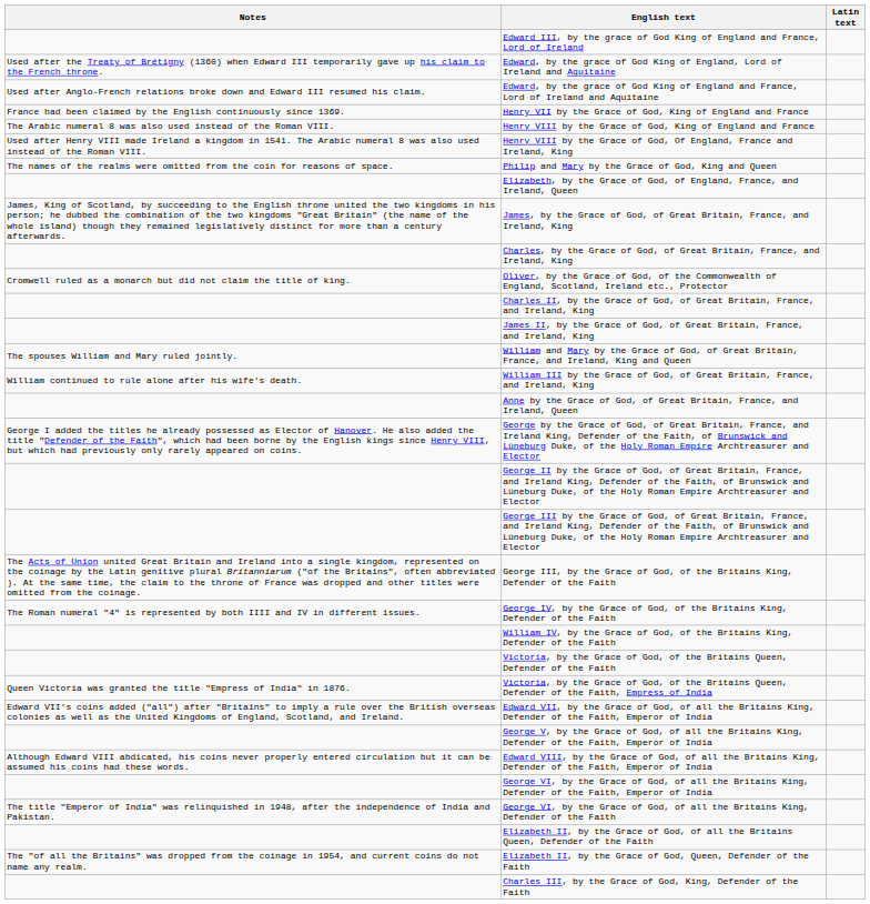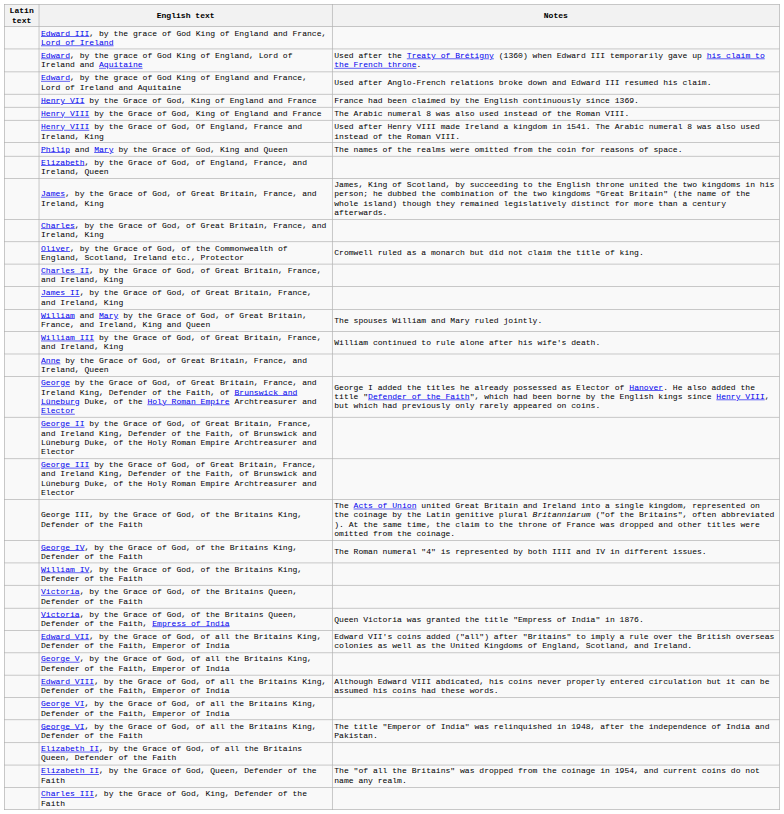columns swapped: Latin text <-> Notes
